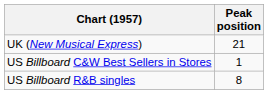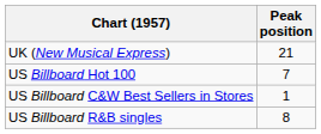+ row: US Billboard Hot 100 | 7
